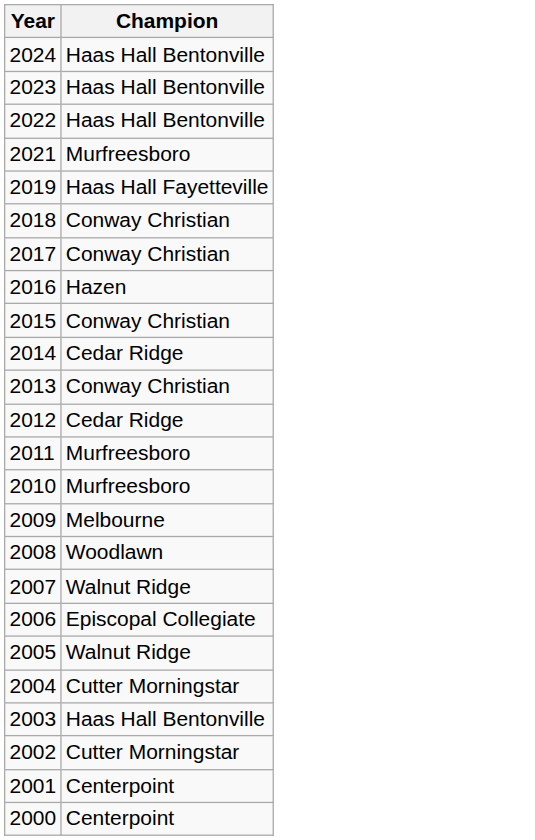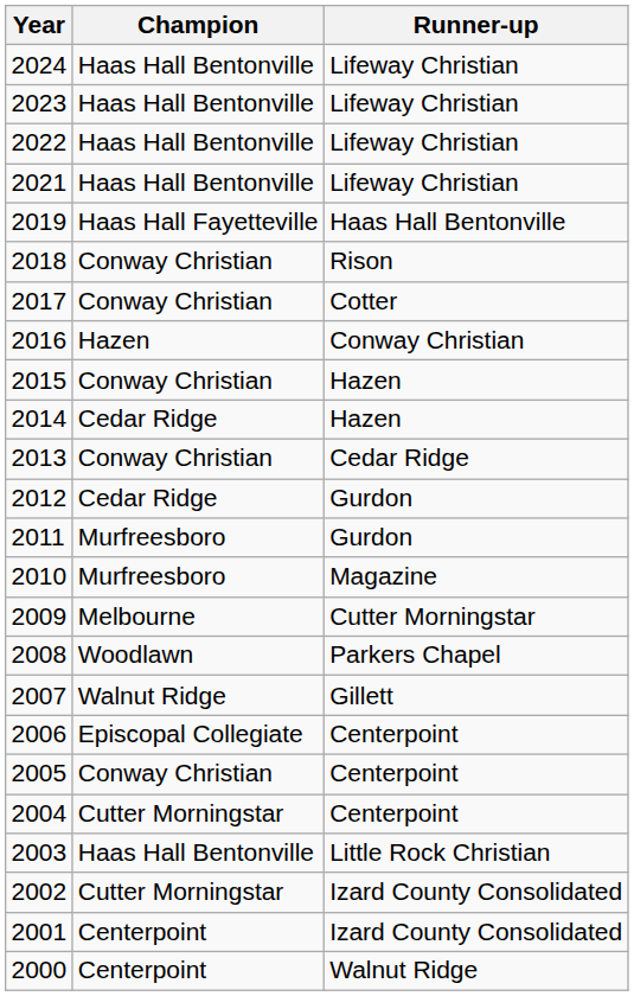+ column: Runner-up | Lifeway Christian | Lifeway Christian | Lifeway Christian | Lifeway Christian | Haas Hall Bentonville | Rison | Cotter | Conway Christian | Hazen | Hazen | Cedar Ridge | Gurdon | Gurdon | Magazine | Cutter Morningstar | Parkers Chapel | Gillett | Centerpoint | Centerpoint | Centerpoint | Little Rock Christian | Izard County Consolidated | Izard County Consolidated | Walnut Ridge
2021 | Champion: Murfreesboro -> Haas Hall Bentonville
2005 | Champion: Walnut Ridge -> Conway Christian
